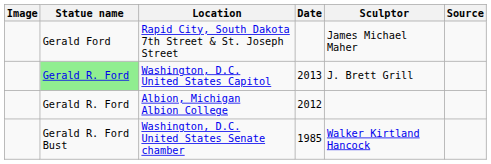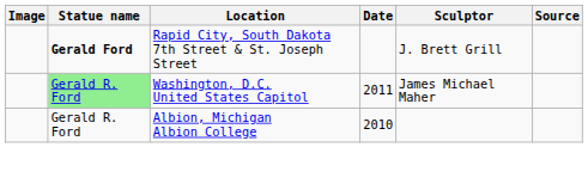Rapid City, South Dakota 7th Street & St. Joseph Street | Statue name: normal -> bold
Rapid City, South Dakota 7th Street & St. Joseph Street | Sculptor: James Michael Maher -> J. Brett Grill
Washington, D.C. United States Capitol | Date: 2013 -> 2011
Washington, D.C. United States Capitol | Sculptor: J. Brett Grill -> James Michael Maher
Albion, Michigan Albion College | Date: 2012 -> 2010
- row: Gerald R. Ford Bust | Washington, D.C. United States Senate chamber | 1985 | Walker Kirtland Hancock
